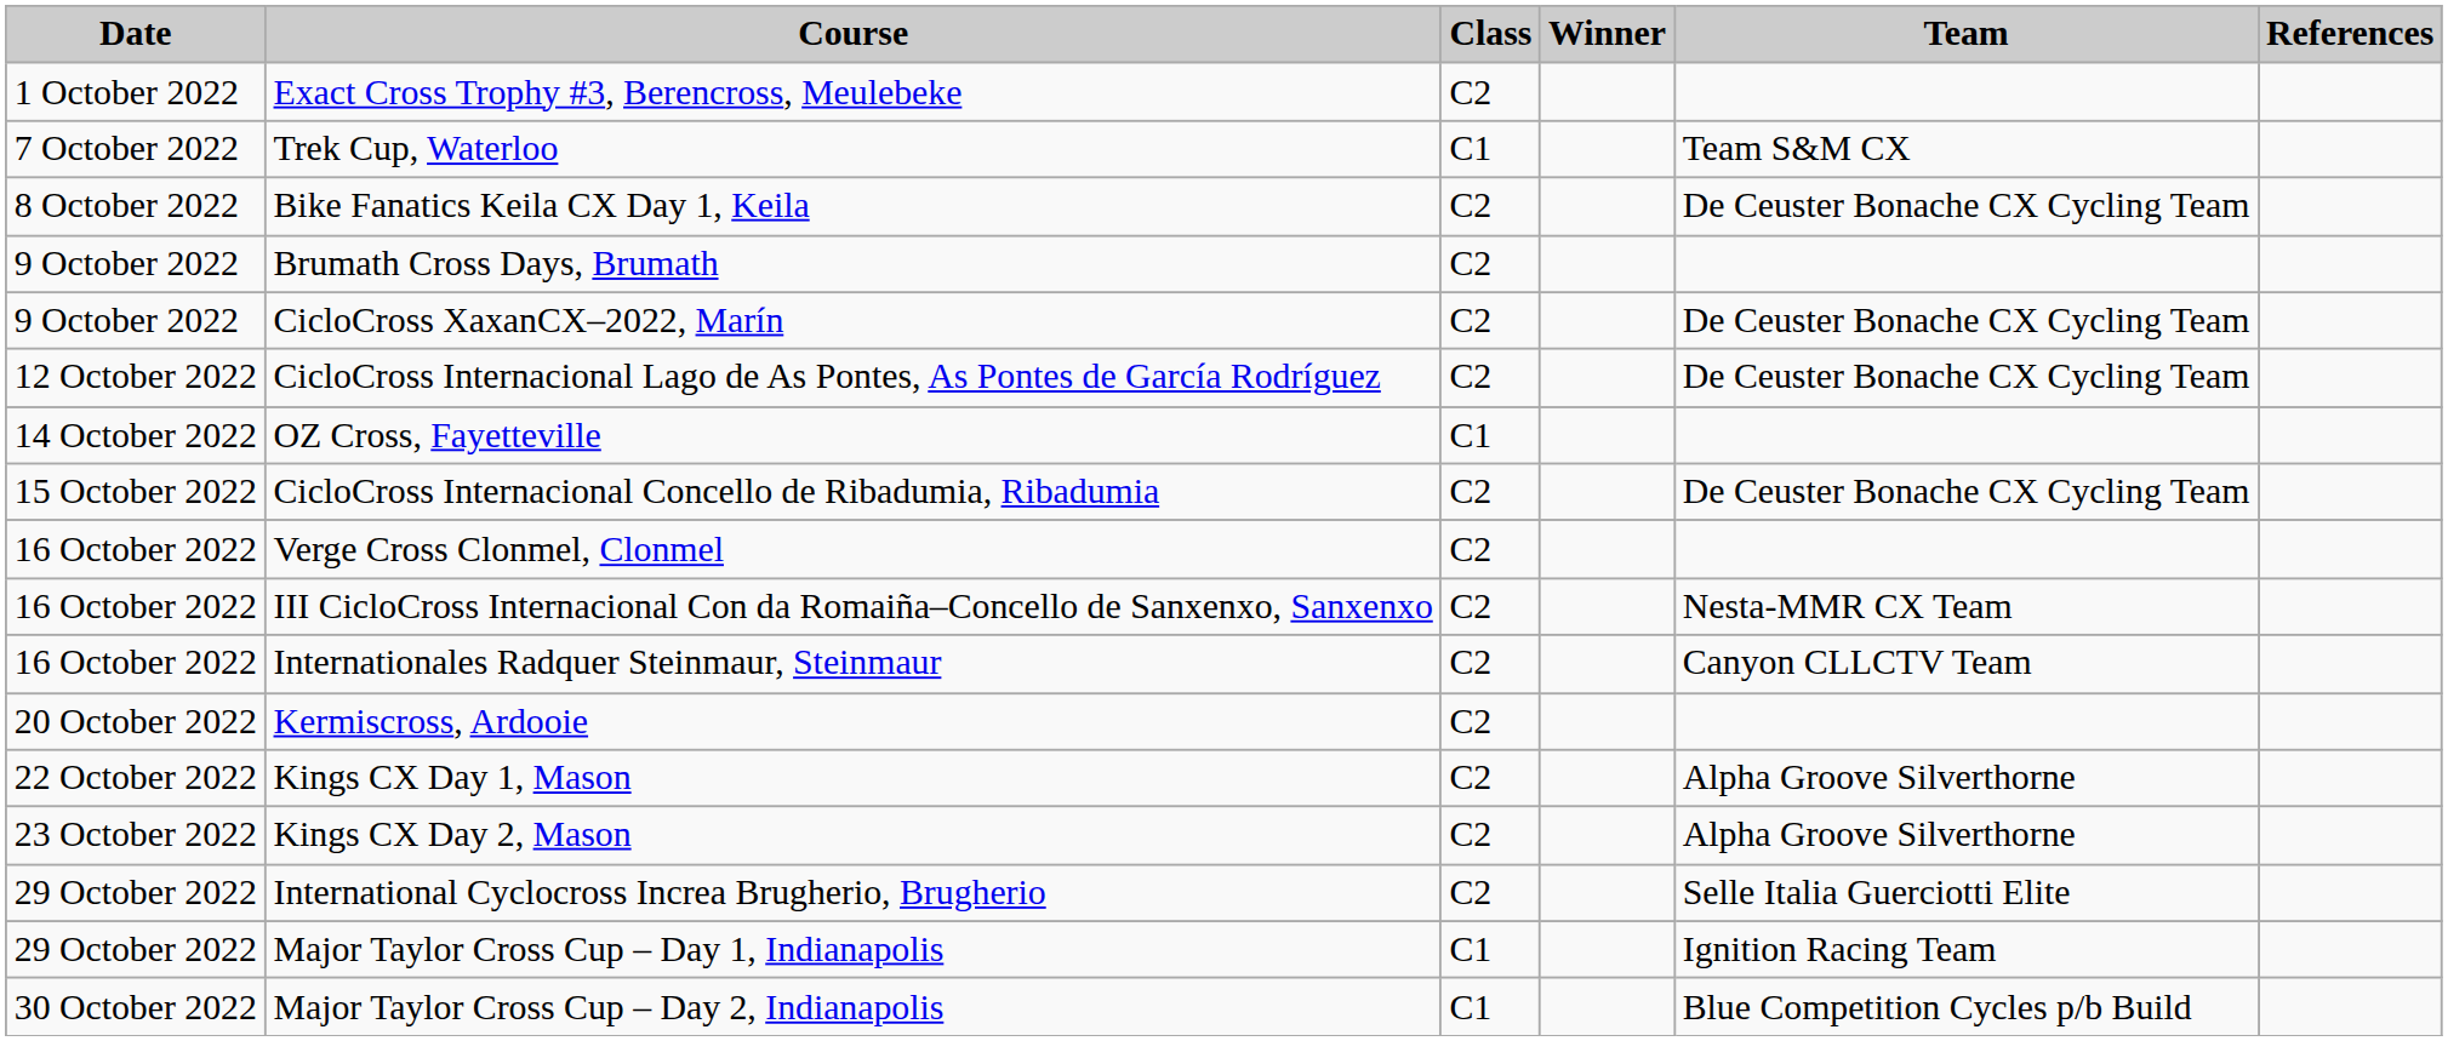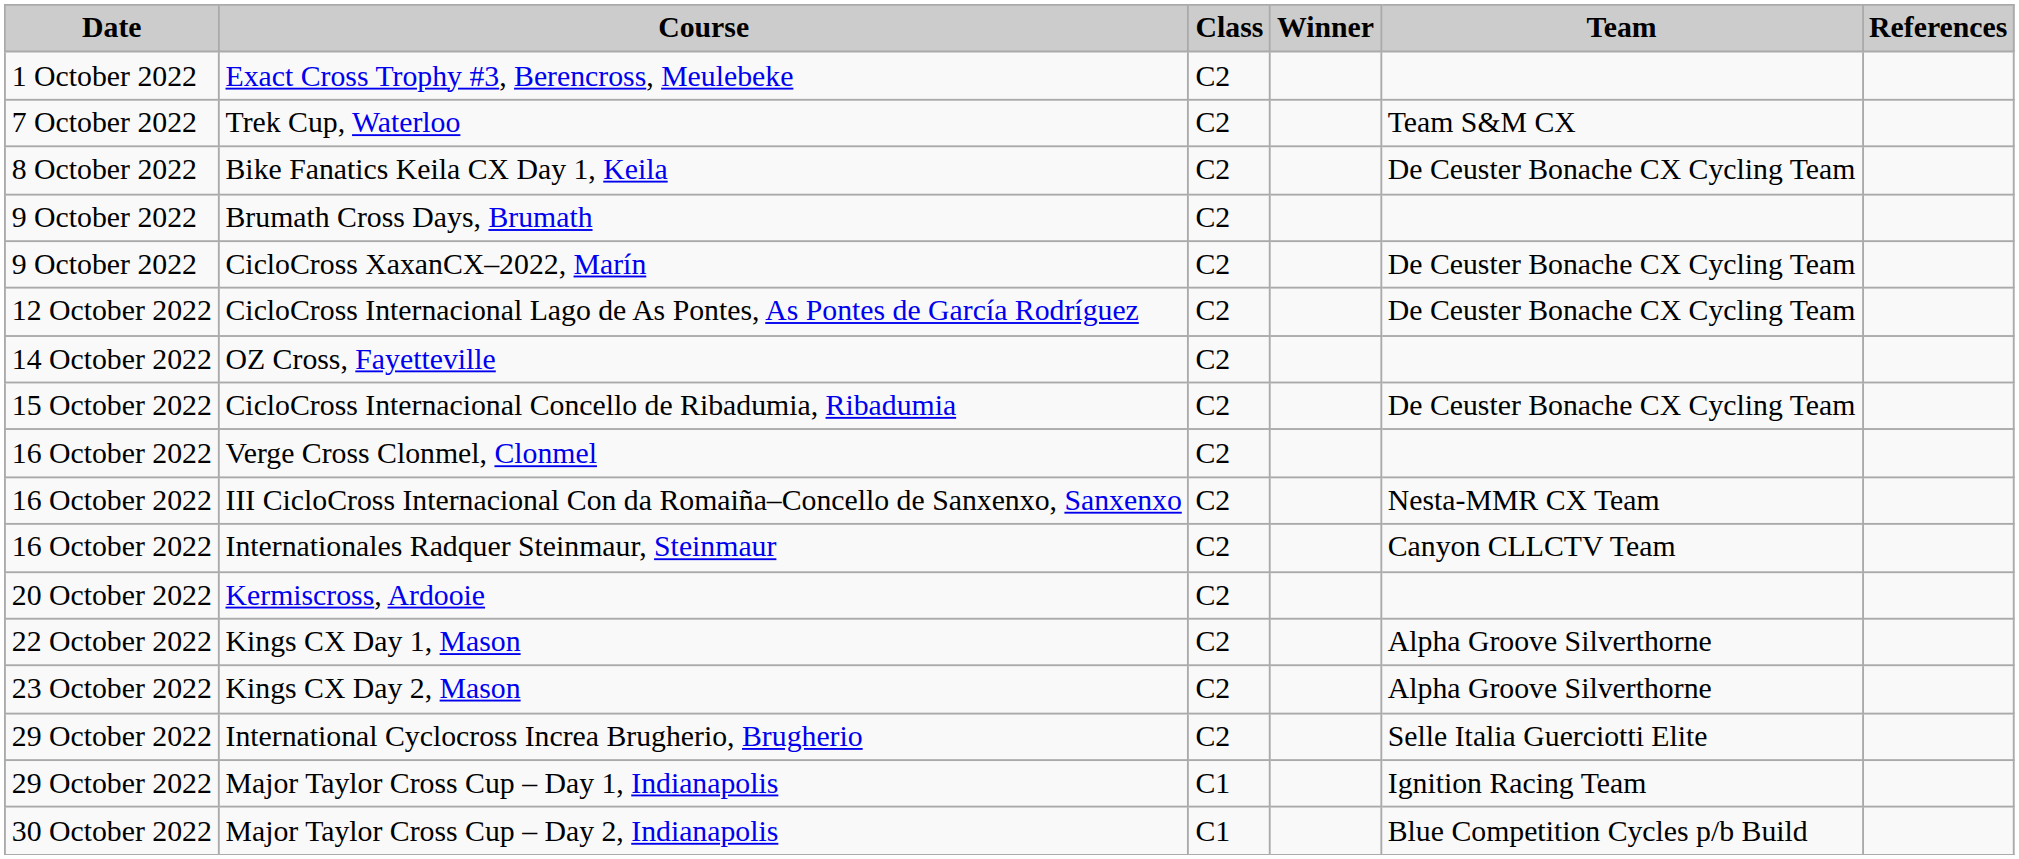Trek Cup, Waterloo | Class: C1 -> C2
OZ Cross, Fayetteville | Class: C1 -> C2
